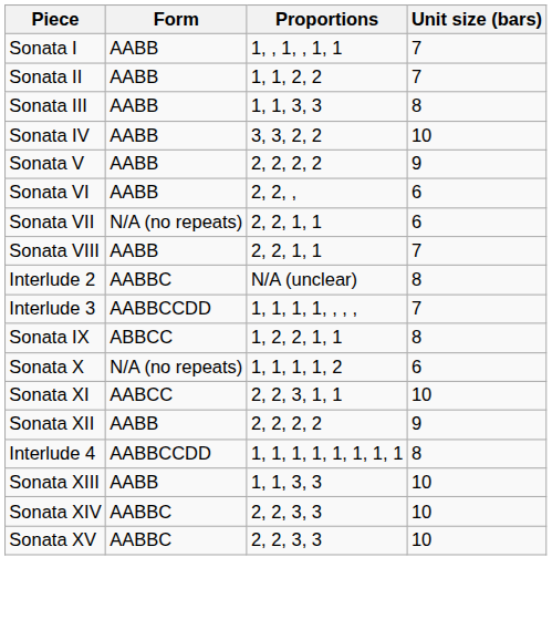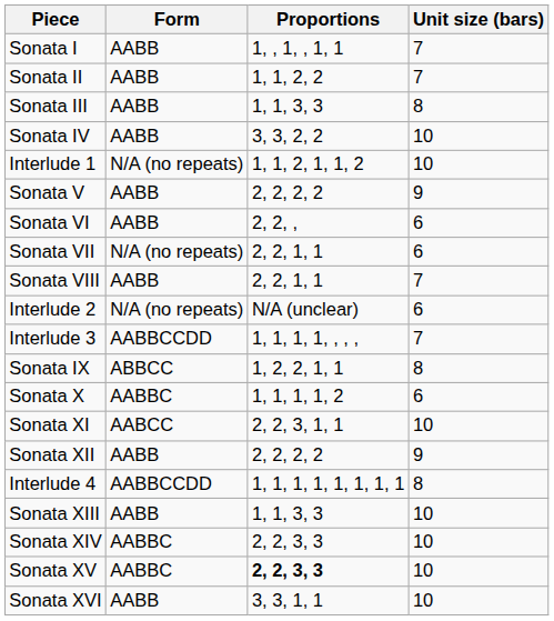+ row: Interlude 1 | N/A (no repeats) | 1, 1, 2, 1, 1, 2 | 10
Interlude 2 | Form: AABBC -> N/A (no repeats)
Interlude 2 | Unit size (bars): 8 -> 6
Sonata X | Form: N/A (no repeats) -> AABBC
Sonata XV | Proportions: normal -> bold
+ row: Sonata XVI | AABB | 3, 3, 1, 1 | 10
